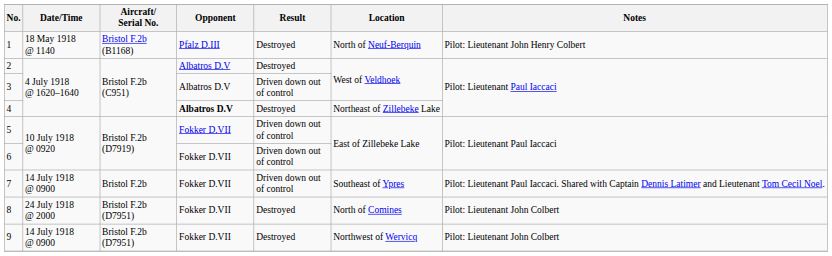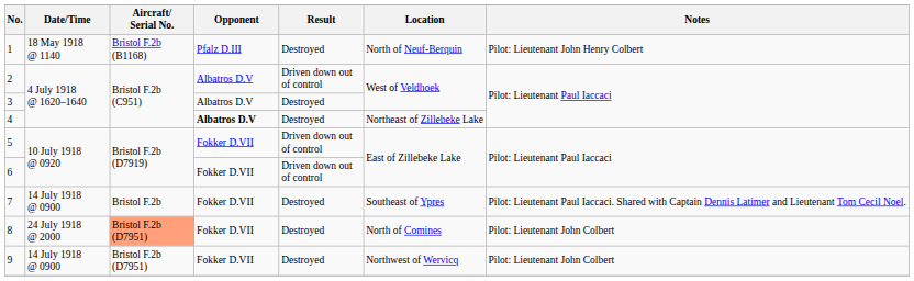2 | Result: Destroyed -> Driven down out of control
3 | Result: Driven down out of control -> Destroyed
7 | Result: Driven down out of control -> Destroyed
8 | Aircraft/ Serial No.: no background -> lightsalmon background
